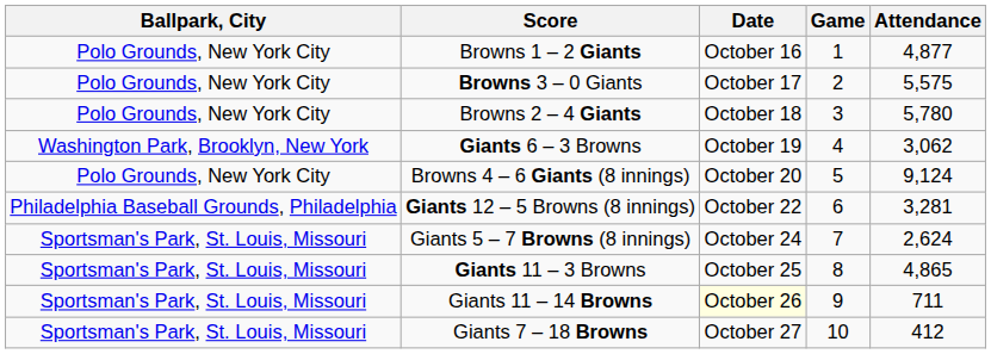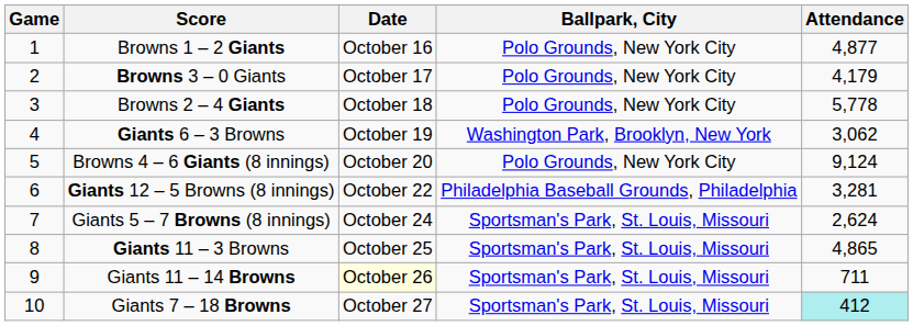columns swapped: Game <-> Ballpark, City
Browns 3 – 0 Giants | Attendance: 5,575 -> 4,179
Browns 2 – 4 Giants | Attendance: 5,780 -> 5,778
Giants 7 – 18 Browns | Attendance: no background -> paleturquoise background
